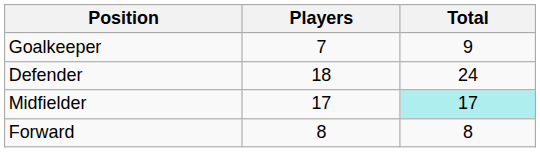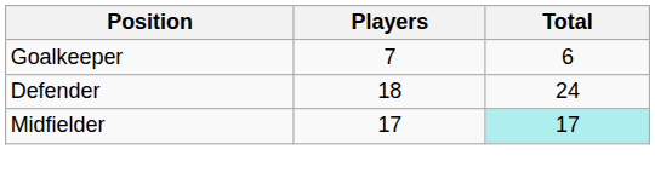Goalkeeper | Total: 9 -> 6
- row: Forward | 8 | 8
